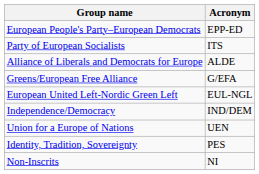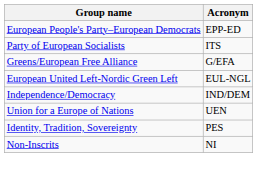- row: Alliance of Liberals and Democrats for Europe | ALDE
